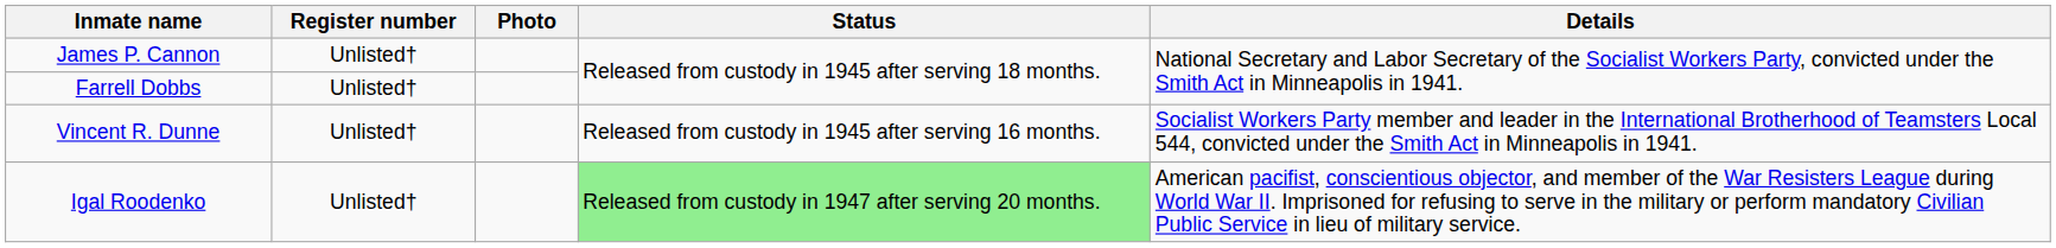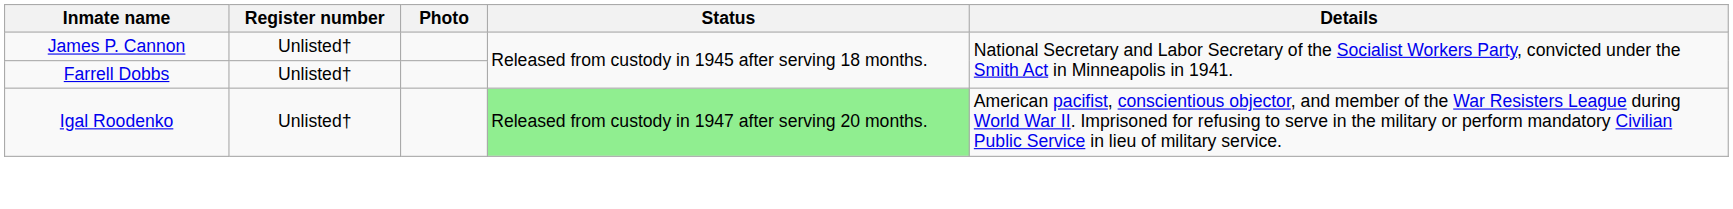- row: Vincent R. Dunne | Unlisted† | Released from custody in 1945 after serving 16 months. | Socialist Workers Party member and leader in the International Brotherhood of Teamsters Local 544, convicted under the Smith Act in Minneapolis in 1941.
